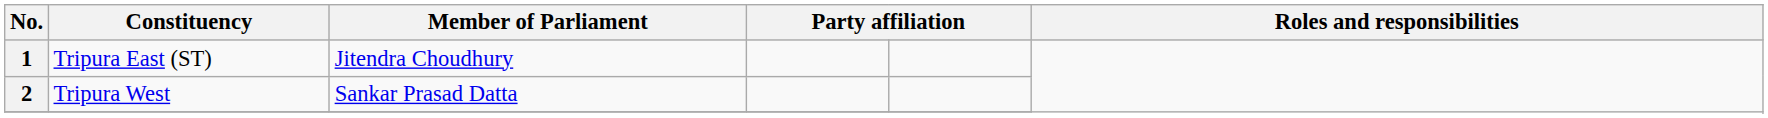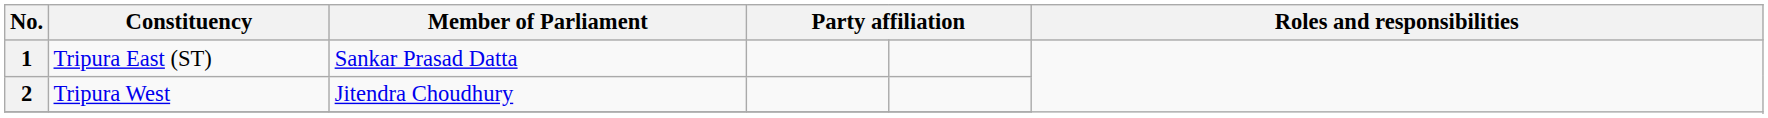1 | Member of Parliament: Jitendra Choudhury -> Sankar Prasad Datta
2 | Member of Parliament: Sankar Prasad Datta -> Jitendra Choudhury
